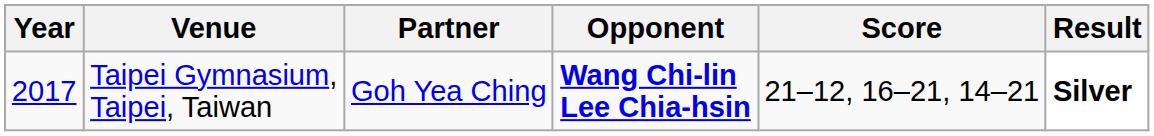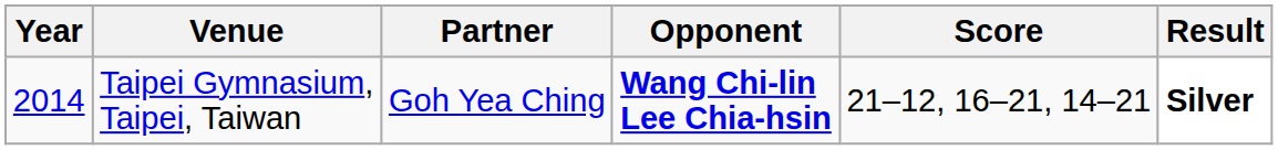Taipei Gymnasium, Taipei, Taiwan | Year: 2017 -> 2014
